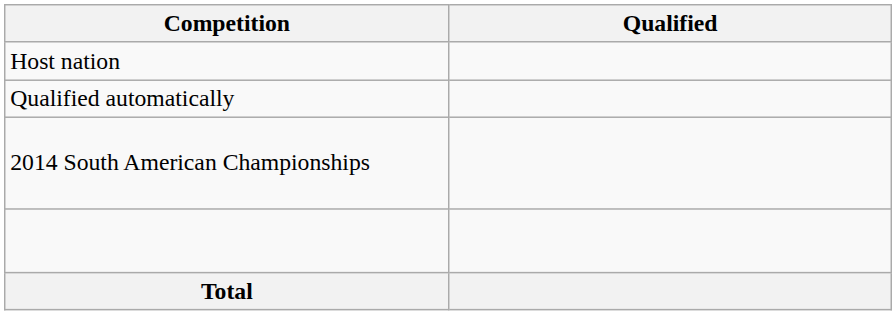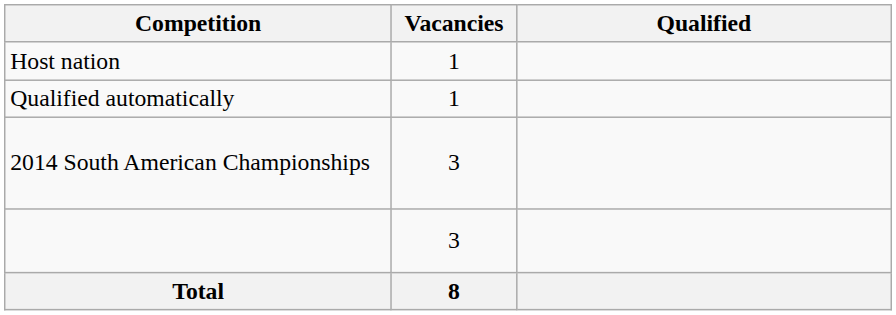+ column: Vacancies | 1 | 1 | 3 | 3 | 8
